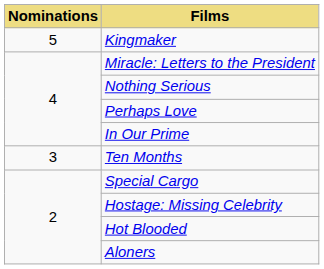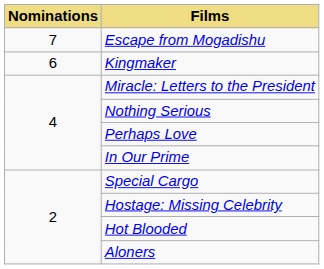+ row: 7 | Escape from Mogadishu
Kingmaker | Nominations: 5 -> 6
- row: 3 | Ten Months
